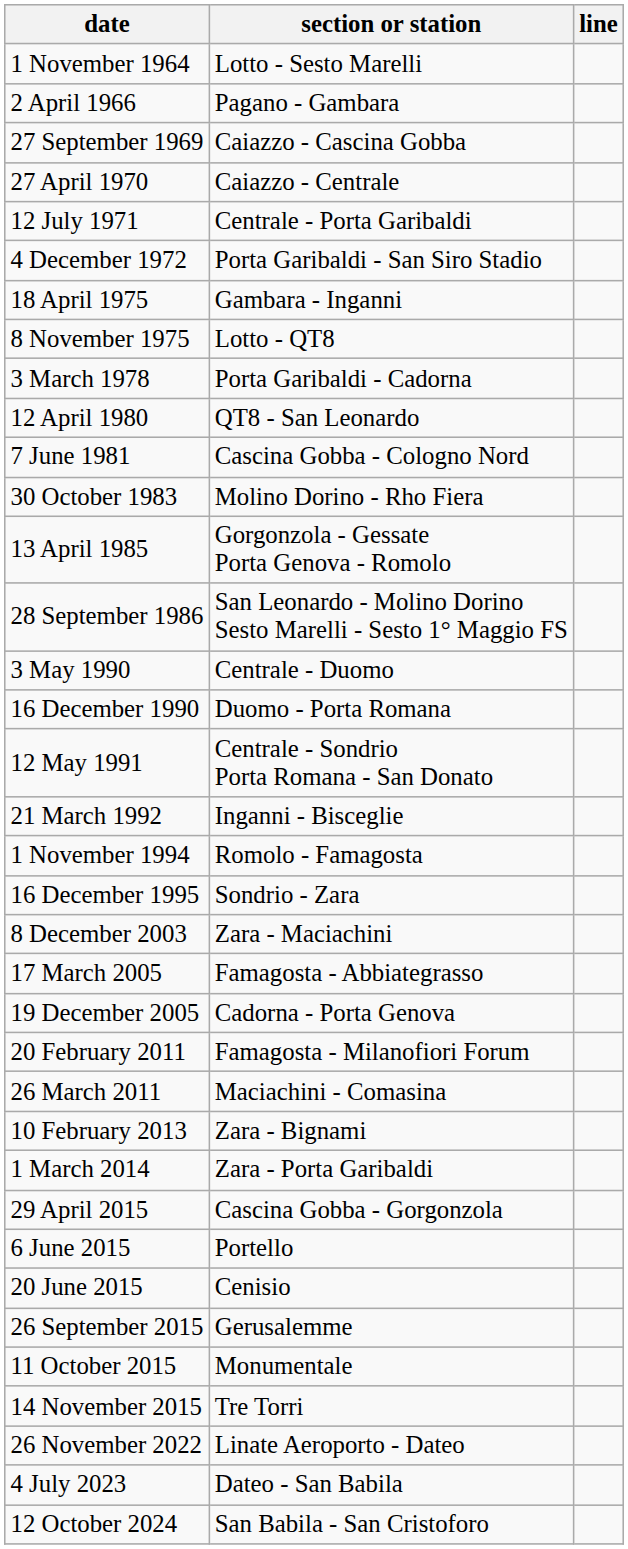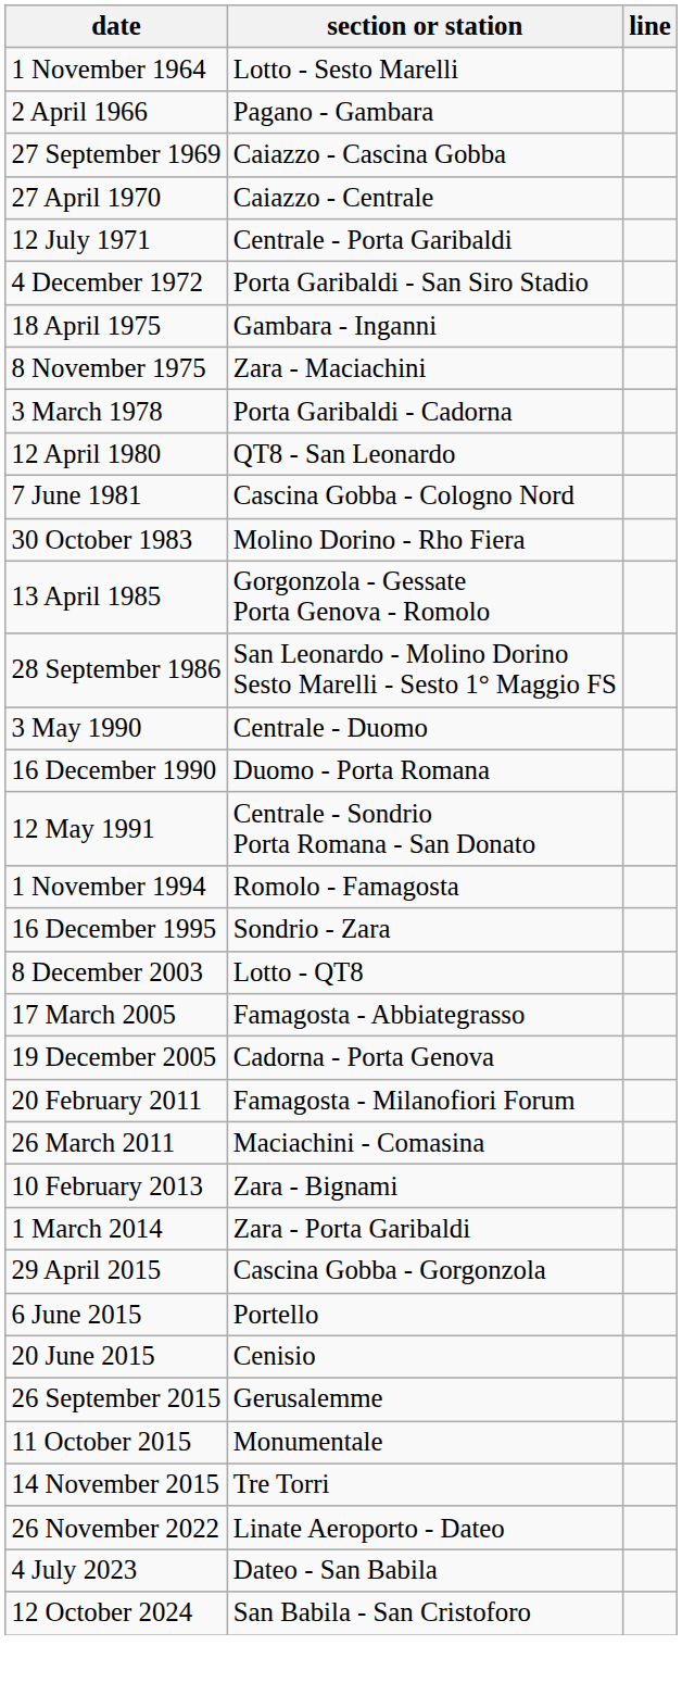8 November 1975 | section or station: Lotto - QT8 -> Zara - Maciachini
- row: 21 March 1992 | Inganni - Bisceglie
8 December 2003 | section or station: Zara - Maciachini -> Lotto - QT8
